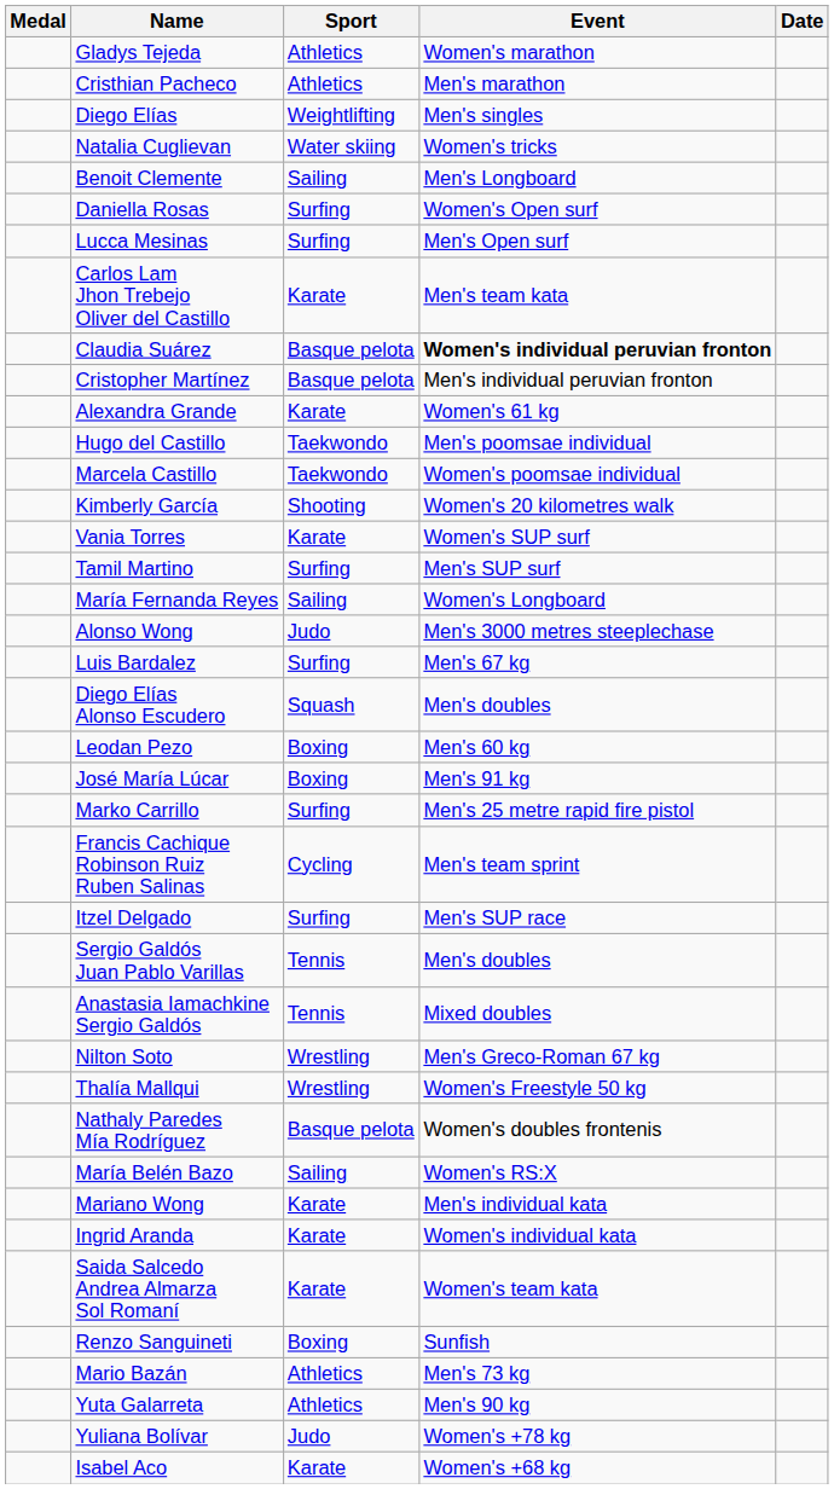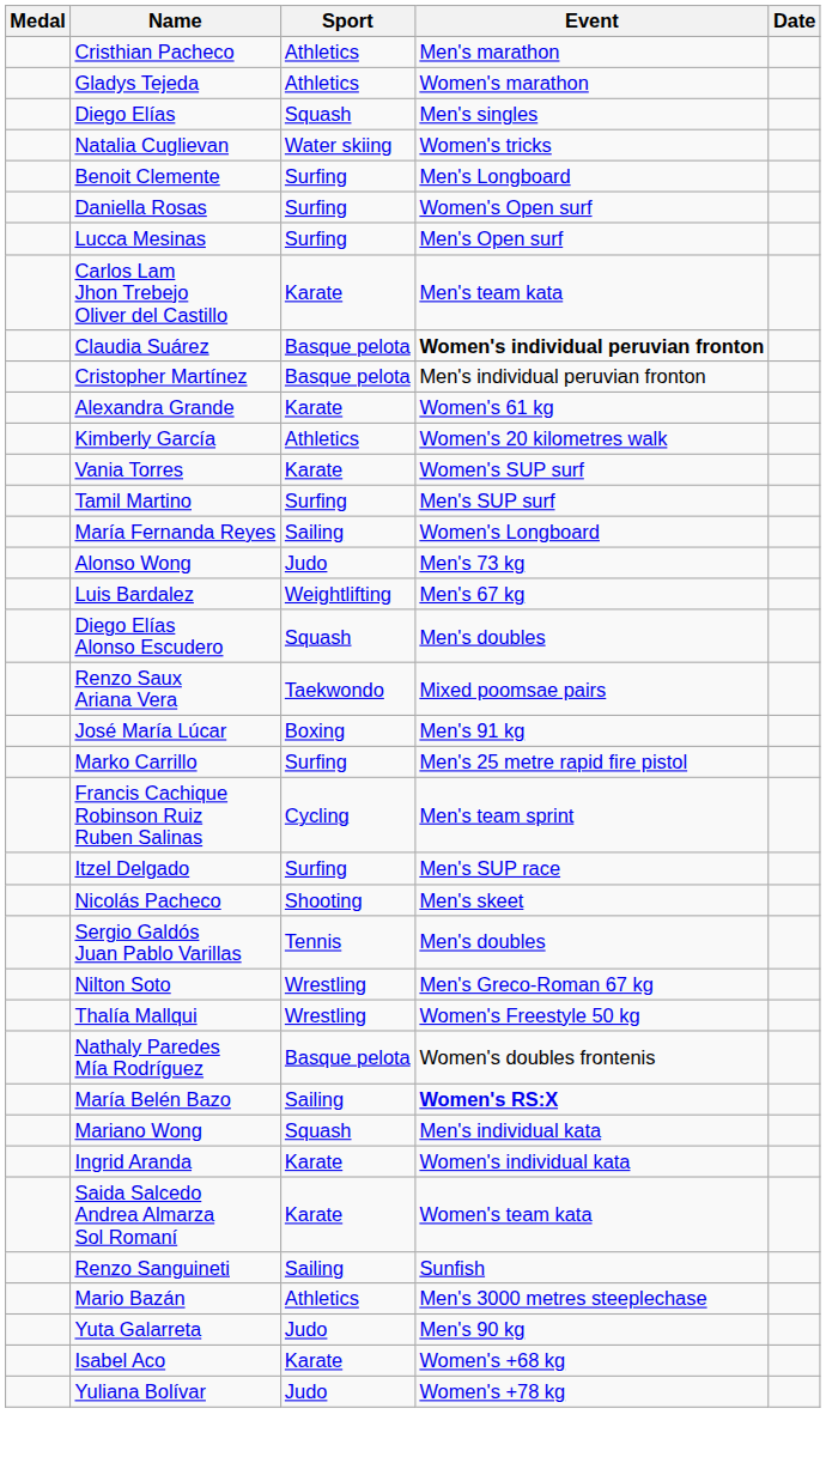rows swapped: Gladys Tejeda <-> Cristhian Pacheco
Diego Elías | Sport: Weightlifting -> Squash
Benoit Clemente | Sport: Sailing -> Surfing
- row: Hugo del Castillo | Taekwondo | Men's poomsae individual
- row: Marcela Castillo | Taekwondo | Women's poomsae individual
Kimberly García | Sport: Shooting -> Athletics
Alonso Wong | Event: Men's 3000 metres steeplechase -> Men's 73 kg
Luis Bardalez | Sport: Surfing -> Weightlifting
+ row: Renzo Saux Ariana Vera | Taekwondo | Mixed poomsae pairs
- row: Leodan Pezo | Boxing | Men's 60 kg
+ row: Nicolás Pacheco | Shooting | Men's skeet
- row: Anastasia Iamachkine Sergio Galdós | Tennis | Mixed doubles
María Belén Bazo | Event: normal -> bold
Mariano Wong | Sport: Karate -> Squash
Renzo Sanguineti | Sport: Boxing -> Sailing
Mario Bazán | Event: Men's 73 kg -> Men's 3000 metres steeplechase
Yuta Galarreta | Sport: Athletics -> Judo
rows swapped: Isabel Aco <-> Yuliana Bolívar
